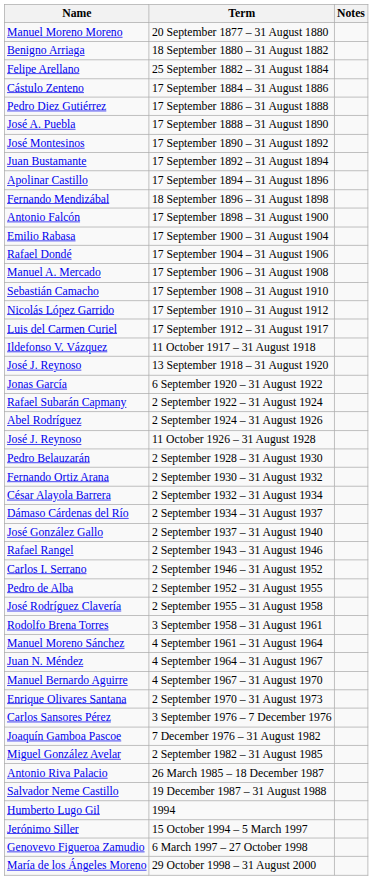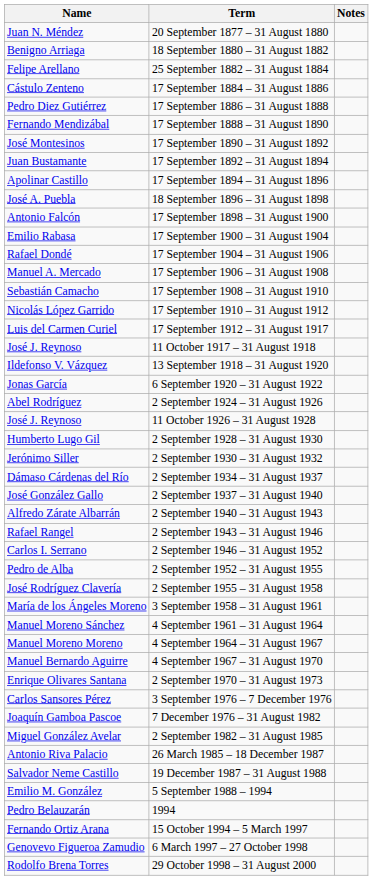20 September 1877 – 31 August 1880 | Name: Manuel Moreno Moreno -> Juan N. Méndez
17 September 1888 – 31 August 1890 | Name: José A. Puebla -> Fernando Mendizábal
18 September 1896 – 31 August 1898 | Name: Fernando Mendizábal -> José A. Puebla
11 October 1917 – 31 August 1918 | Name: Ildefonso V. Vázquez -> José J. Reynoso
13 September 1918 – 31 August 1920 | Name: José J. Reynoso -> Ildefonso V. Vázquez
- row: Rafael Subarán Capmany | 2 September 1922 – 31 August 1924
2 September 1928 – 31 August 1930 | Name: Pedro Belauzarán -> Humberto Lugo Gil
2 September 1930 – 31 August 1932 | Name: Fernando Ortiz Arana -> Jerónimo Siller
- row: César Alayola Barrera | 2 September 1932 – 31 August 1934
+ row: Alfredo Zárate Albarrán | 2 September 1940 – 31 August 1943
3 September 1958 – 31 August 1961 | Name: Rodolfo Brena Torres -> María de los Ángeles Moreno
4 September 1964 – 31 August 1967 | Name: Juan N. Méndez -> Manuel Moreno Moreno
+ row: Emilio M. González | 5 September 1988 – 1994
1994 | Name: Humberto Lugo Gil -> Pedro Belauzarán
15 October 1994 – 5 March 1997 | Name: Jerónimo Siller -> Fernando Ortiz Arana
29 October 1998 – 31 August 2000 | Name: María de los Ángeles Moreno -> Rodolfo Brena Torres
